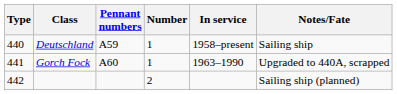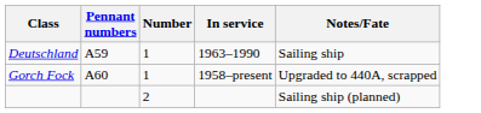- column: Type | 440 | 441 | 442
Deutschland | In service: 1958–present -> 1963–1990
Gorch Fock | In service: 1963–1990 -> 1958–present
